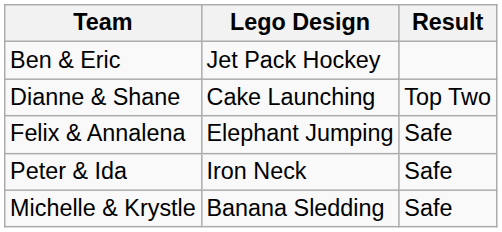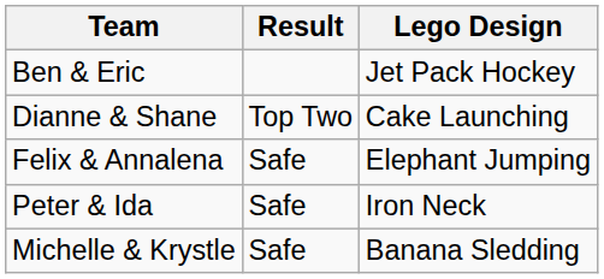columns swapped: Lego Design <-> Result
